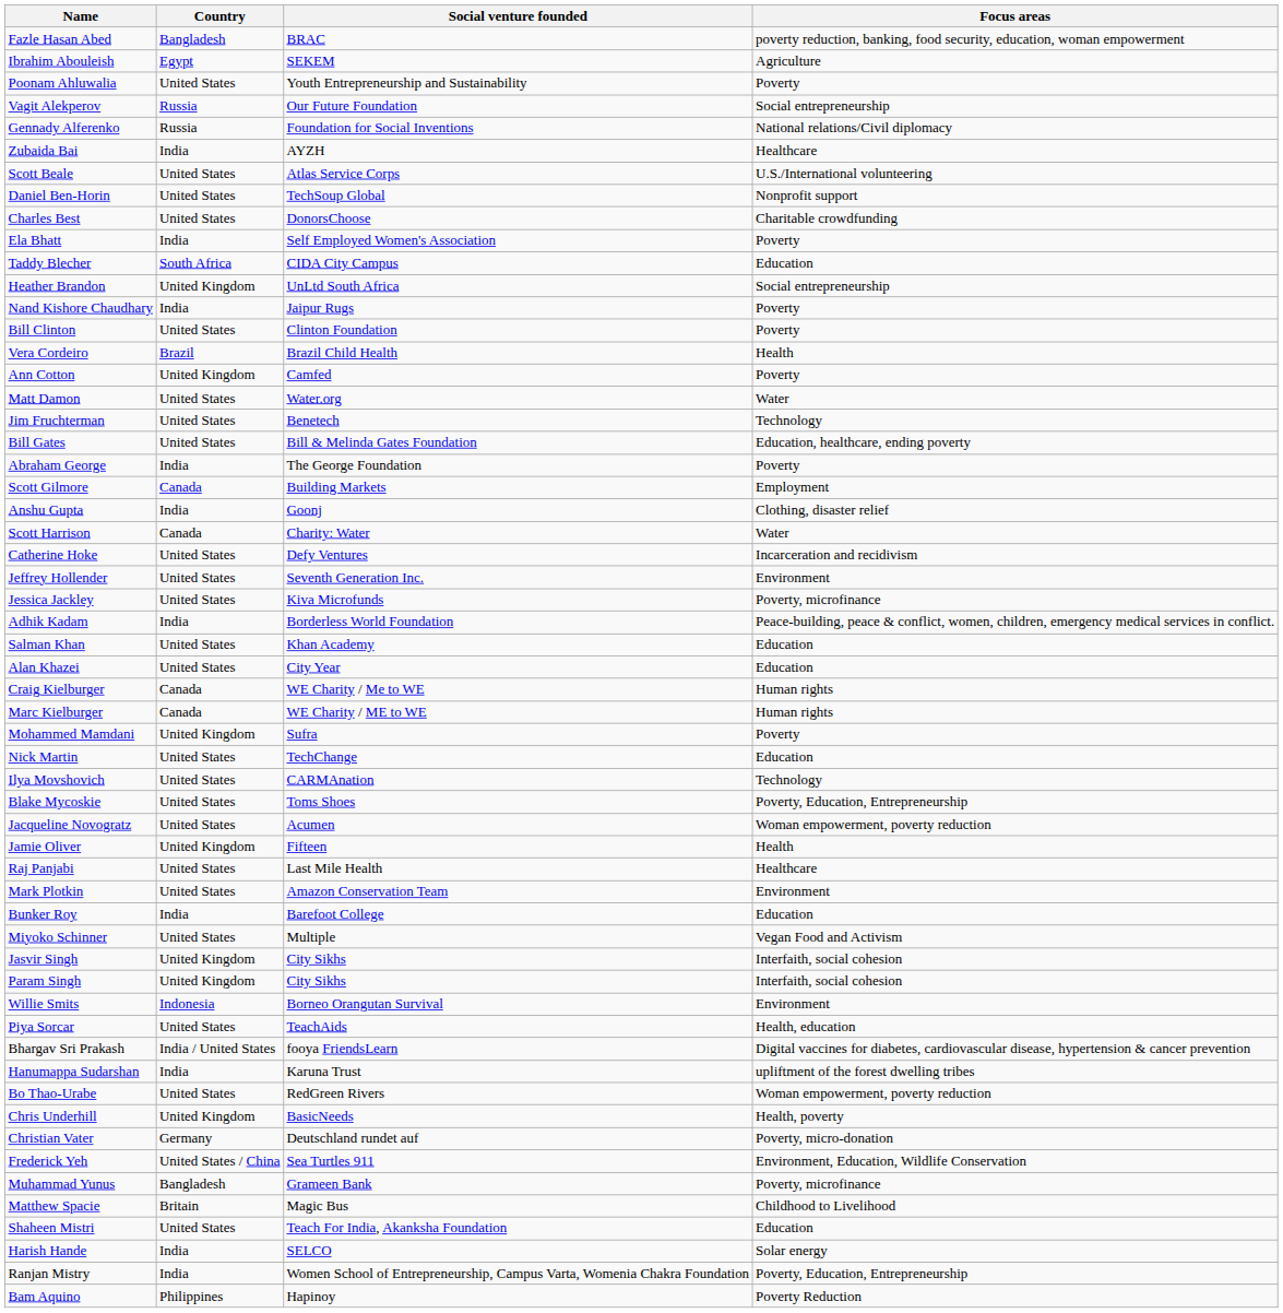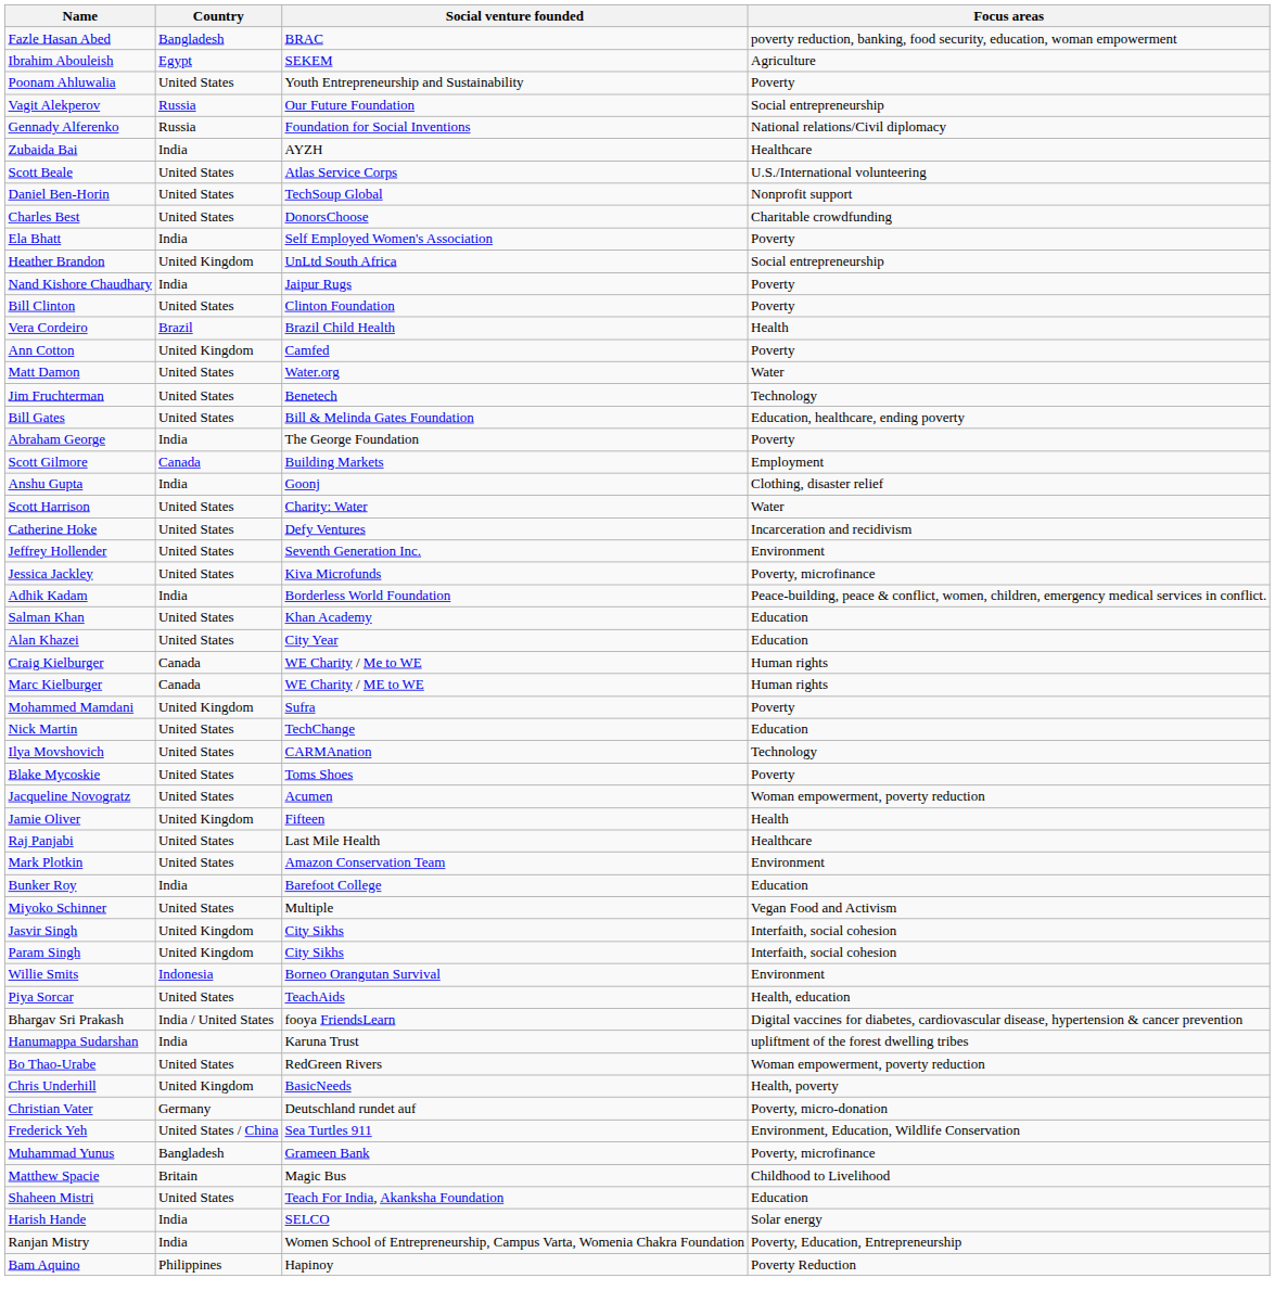- row: Taddy Blecher | South Africa | CIDA City Campus | Education
Scott Harrison | Country: Canada -> United States
Blake Mycoskie | Focus areas: Poverty, Education, Entrepreneurship -> Poverty
